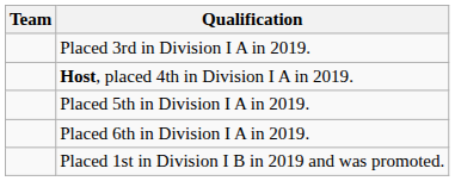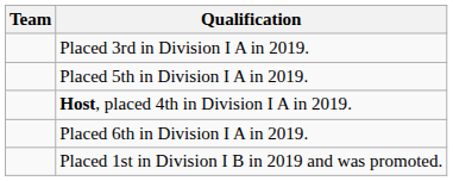rows swapped: Host, placed 4th in Division I A in 2019. <-> Placed 5th in Division I A in 2019.
